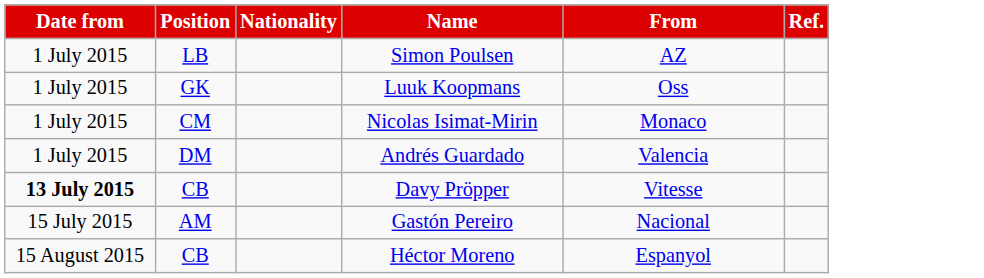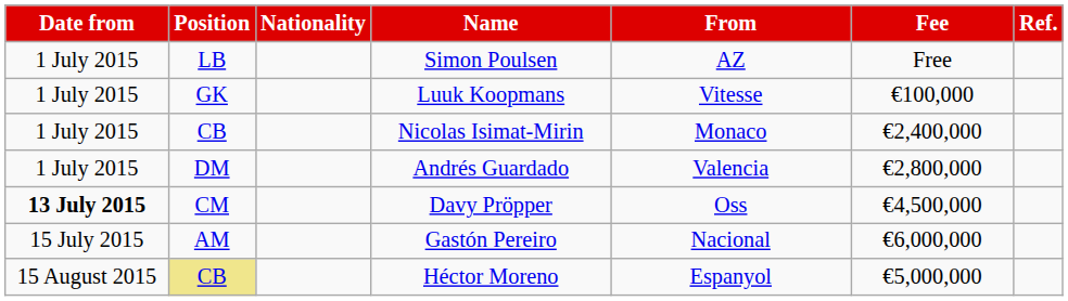+ column: Fee | Free | €100,000 | €2,400,000 | €2,800,000 | €4,500,000 | €6,000,000 | €5,000,000
Luuk Koopmans | From: Oss -> Vitesse
Nicolas Isimat-Mirin | Position: CM -> CB
Davy Pröpper | Position: CB -> CM
Davy Pröpper | From: Vitesse -> Oss
Héctor Moreno | Position: no background -> khaki background
